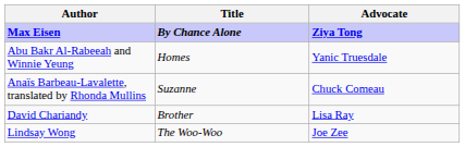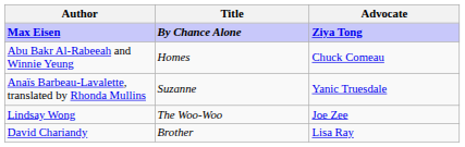Abu Bakr Al-Rabeeah and Winnie Yeung | Advocate: Yanic Truesdale -> Chuck Comeau
Anaïs Barbeau-Lavalette, translated by Rhonda Mullins | Advocate: Chuck Comeau -> Yanic Truesdale
rows swapped: David Chariandy <-> Lindsay Wong
